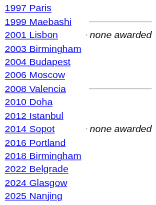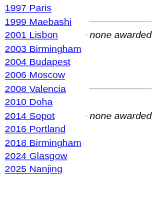- row: 2012 Istanbul
- row: 2022 Belgrade
